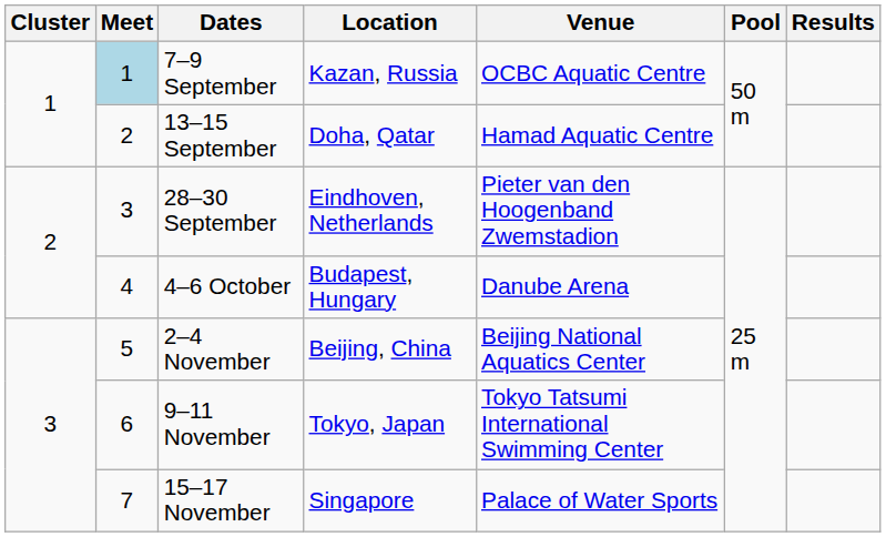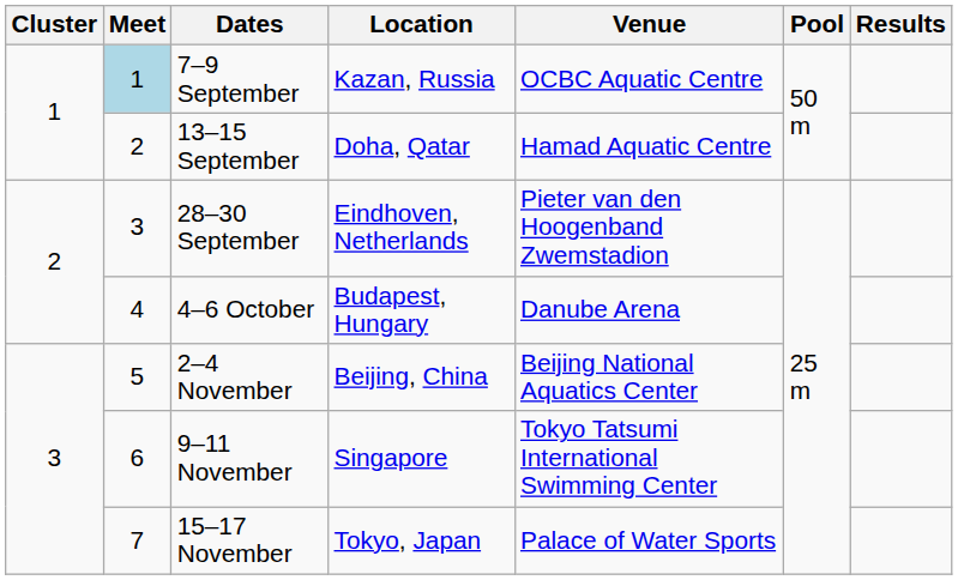9–11 November | Location: Tokyo, Japan -> Singapore
15–17 November | Location: Singapore -> Tokyo, Japan
